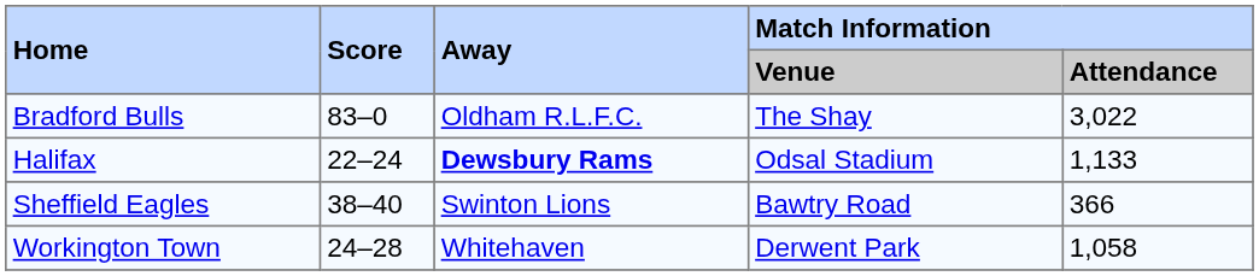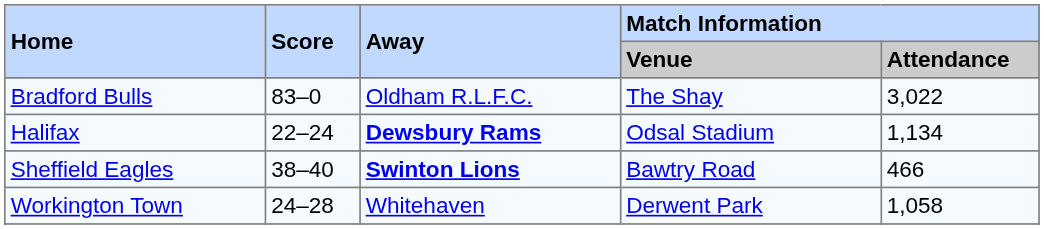Halifax | Match Information / Attendance: 1,133 -> 1,134
Sheffield Eagles | Away: normal -> bold
Sheffield Eagles | Match Information / Attendance: 366 -> 466
